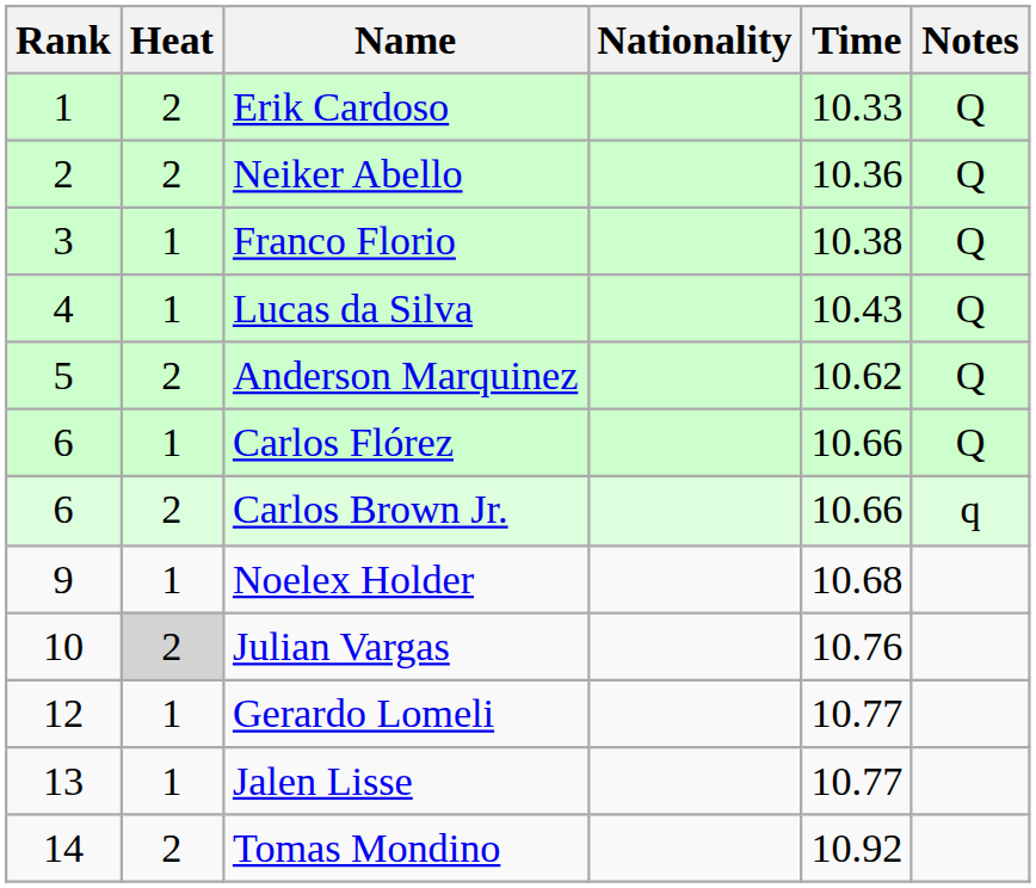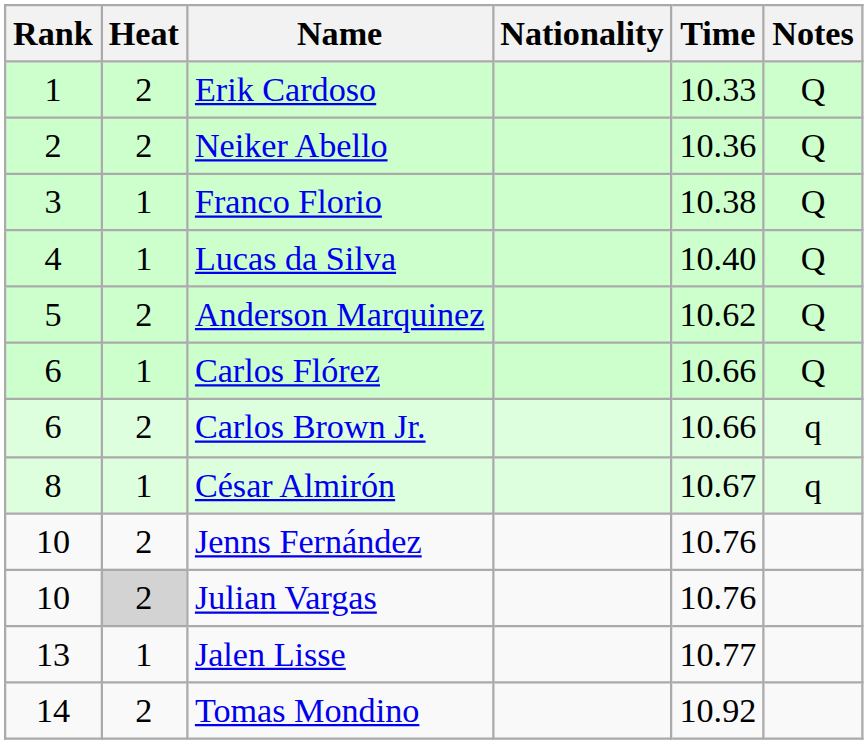Lucas da Silva | Time: 10.43 -> 10.40
+ row: 8 | 1 | César Almirón | 10.67 | q
- row: 9 | 1 | Noelex Holder | 10.68
+ row: 10 | 2 | Jenns Fernández | 10.76
- row: 12 | 1 | Gerardo Lomeli | 10.77
